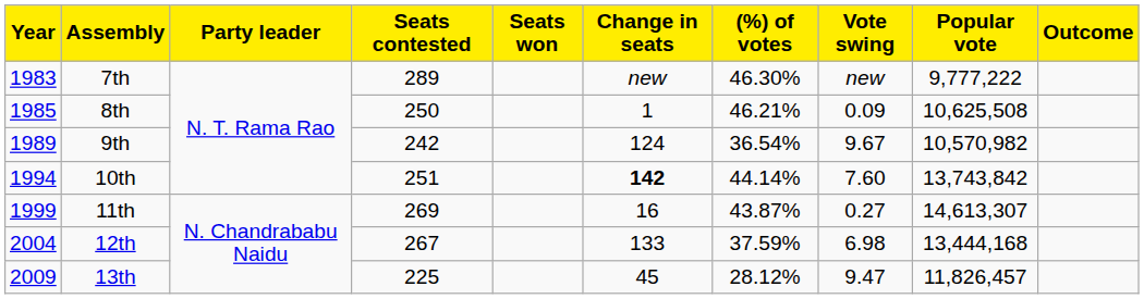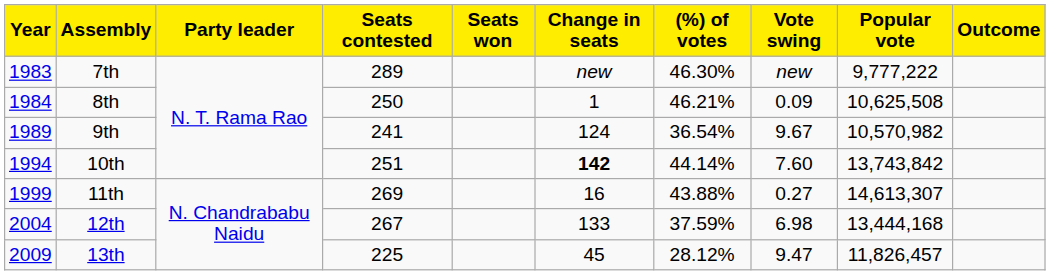8th | Year: 1985 -> 1984
9th | Seats contested: 242 -> 241
11th | (%) of votes: 43.87% -> 43.88%
